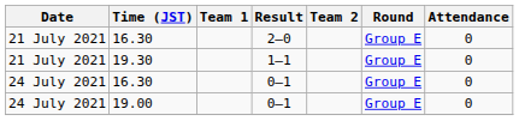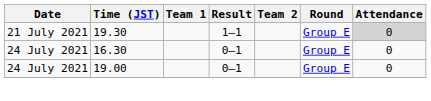- row: 21 July 2021 | 16.30 | 2–0 | Group E | 0
19.30 | Attendance: no background -> lightgrey background
